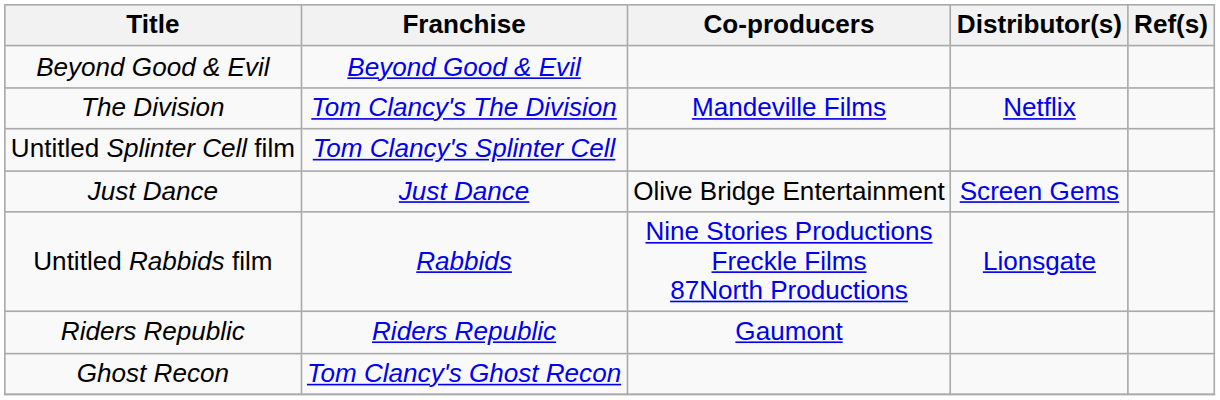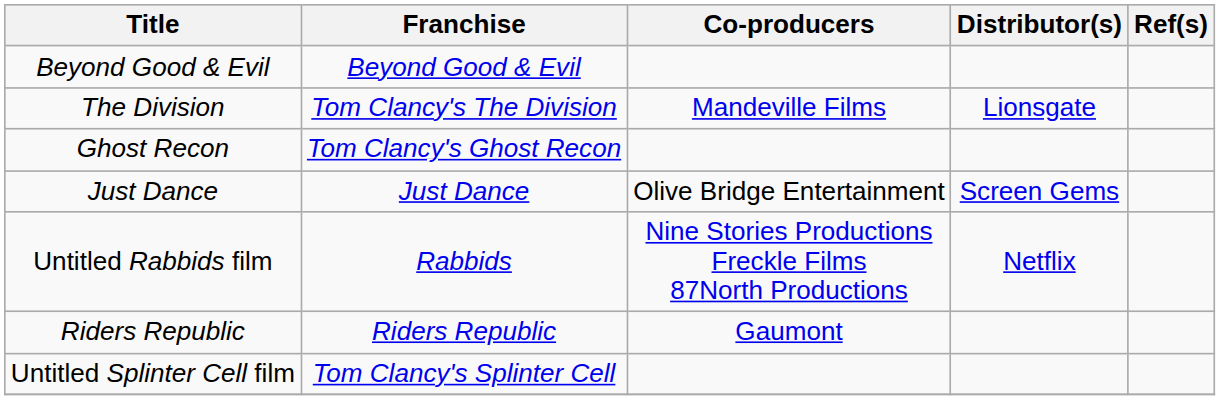The Division | Distributor(s): Netflix -> Lionsgate
rows swapped: Ghost Recon <-> Untitled Splinter Cell film
Untitled Rabbids film | Distributor(s): Lionsgate -> Netflix
